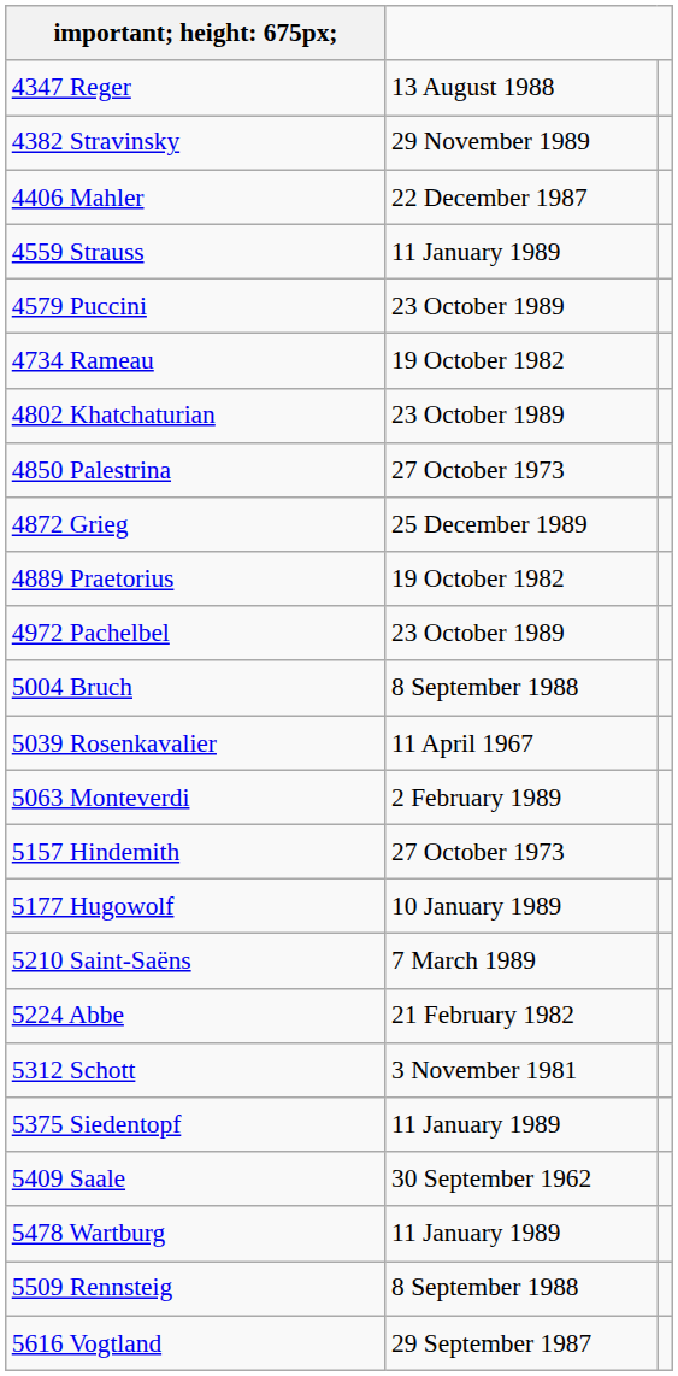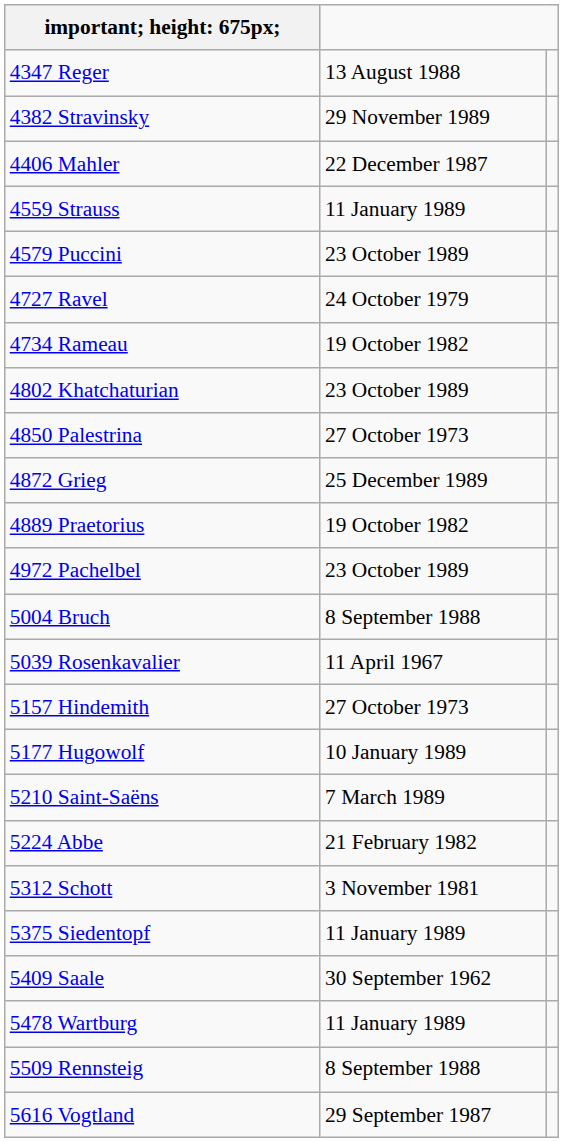+ row: 4727 Ravel | 24 October 1979
- row: 5063 Monteverdi | 2 February 1989
